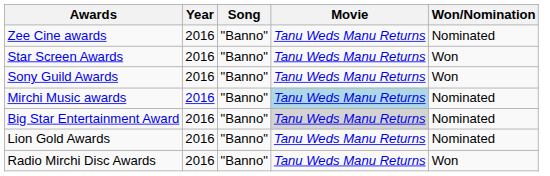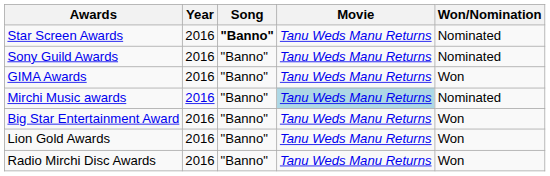- row: Zee Cine awards | 2016 | "Banno" | Tanu Weds Manu Returns | Nominated
Star Screen Awards | Song: normal -> bold
Star Screen Awards | Won/Nomination: Won -> Nominated
Sony Guild Awards | Won/Nomination: Won -> Nominated
+ row: GIMA Awards | 2016 | "Banno" | Tanu Weds Manu Returns | Won
Big Star Entertainment Award | Movie: lightgrey background -> no background
Big Star Entertainment Award | Won/Nomination: Nominated -> Won
Lion Gold Awards | Won/Nomination: Nominated -> Won
